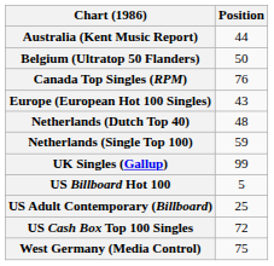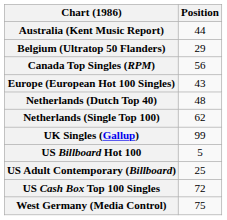Belgium (Ultratop 50 Flanders) | Position: 50 -> 29
Canada Top Singles (RPM) | Position: 76 -> 56
Netherlands (Single Top 100) | Position: 59 -> 62
